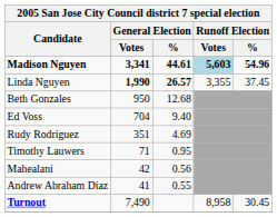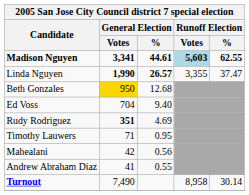Madison Nguyen | Runoff Election / %: 54.96 -> 62.55
Linda Nguyen | Runoff Election / %: 37.45 -> 37.47
Beth Gonzales | General Election / Votes: no background -> gold background
Rudy Rodriguez | General Election / Votes: normal -> bold
Turnout | Runoff Election / %: 30.45 -> 30.14
